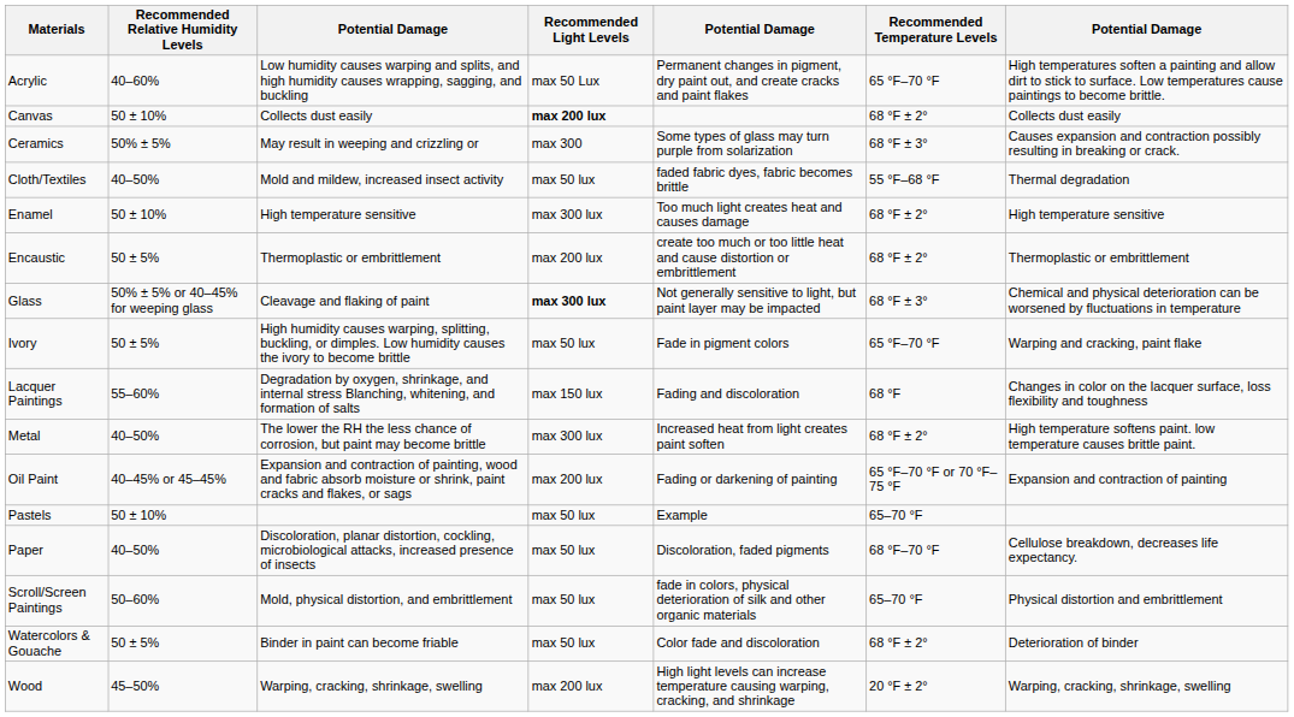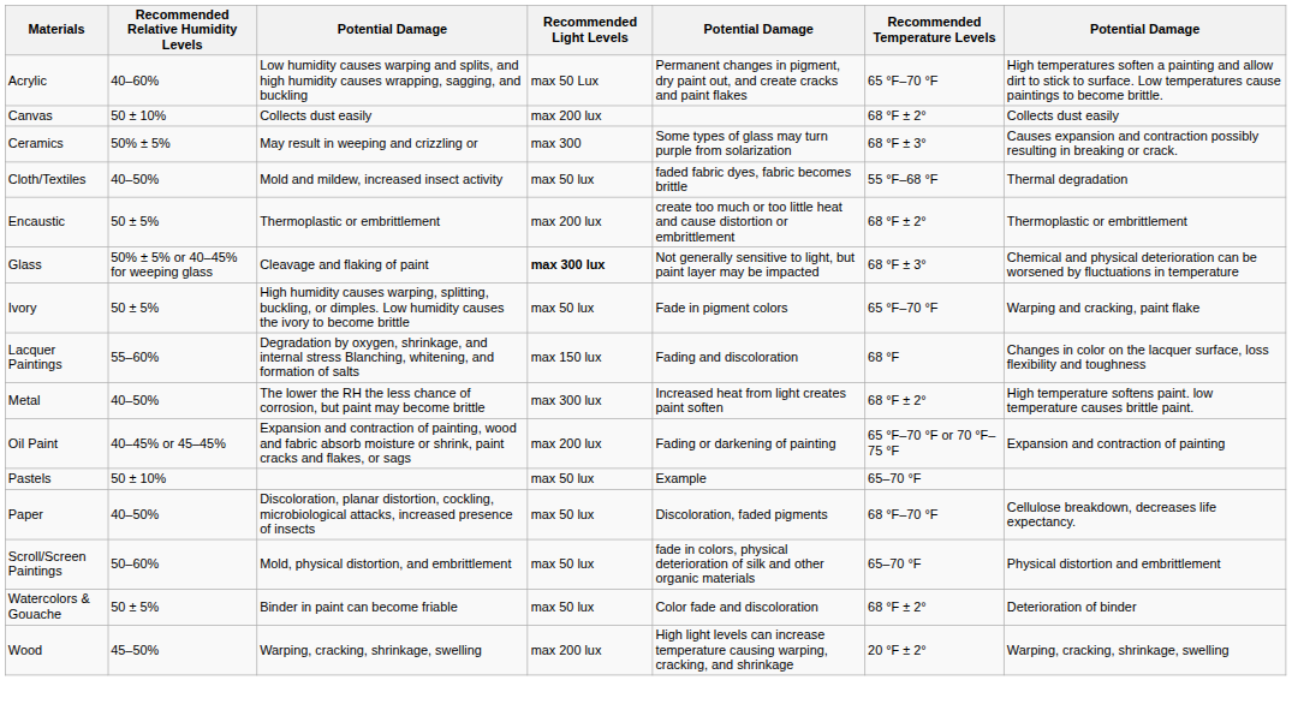Canvas | Recommended Light Levels: bold -> normal
- row: Enamel | 50 ± 10% | High temperature sensitive | max 300 lux | Too much light creates heat and causes damage | 68 °F ± 2° | High temperature sensitive
